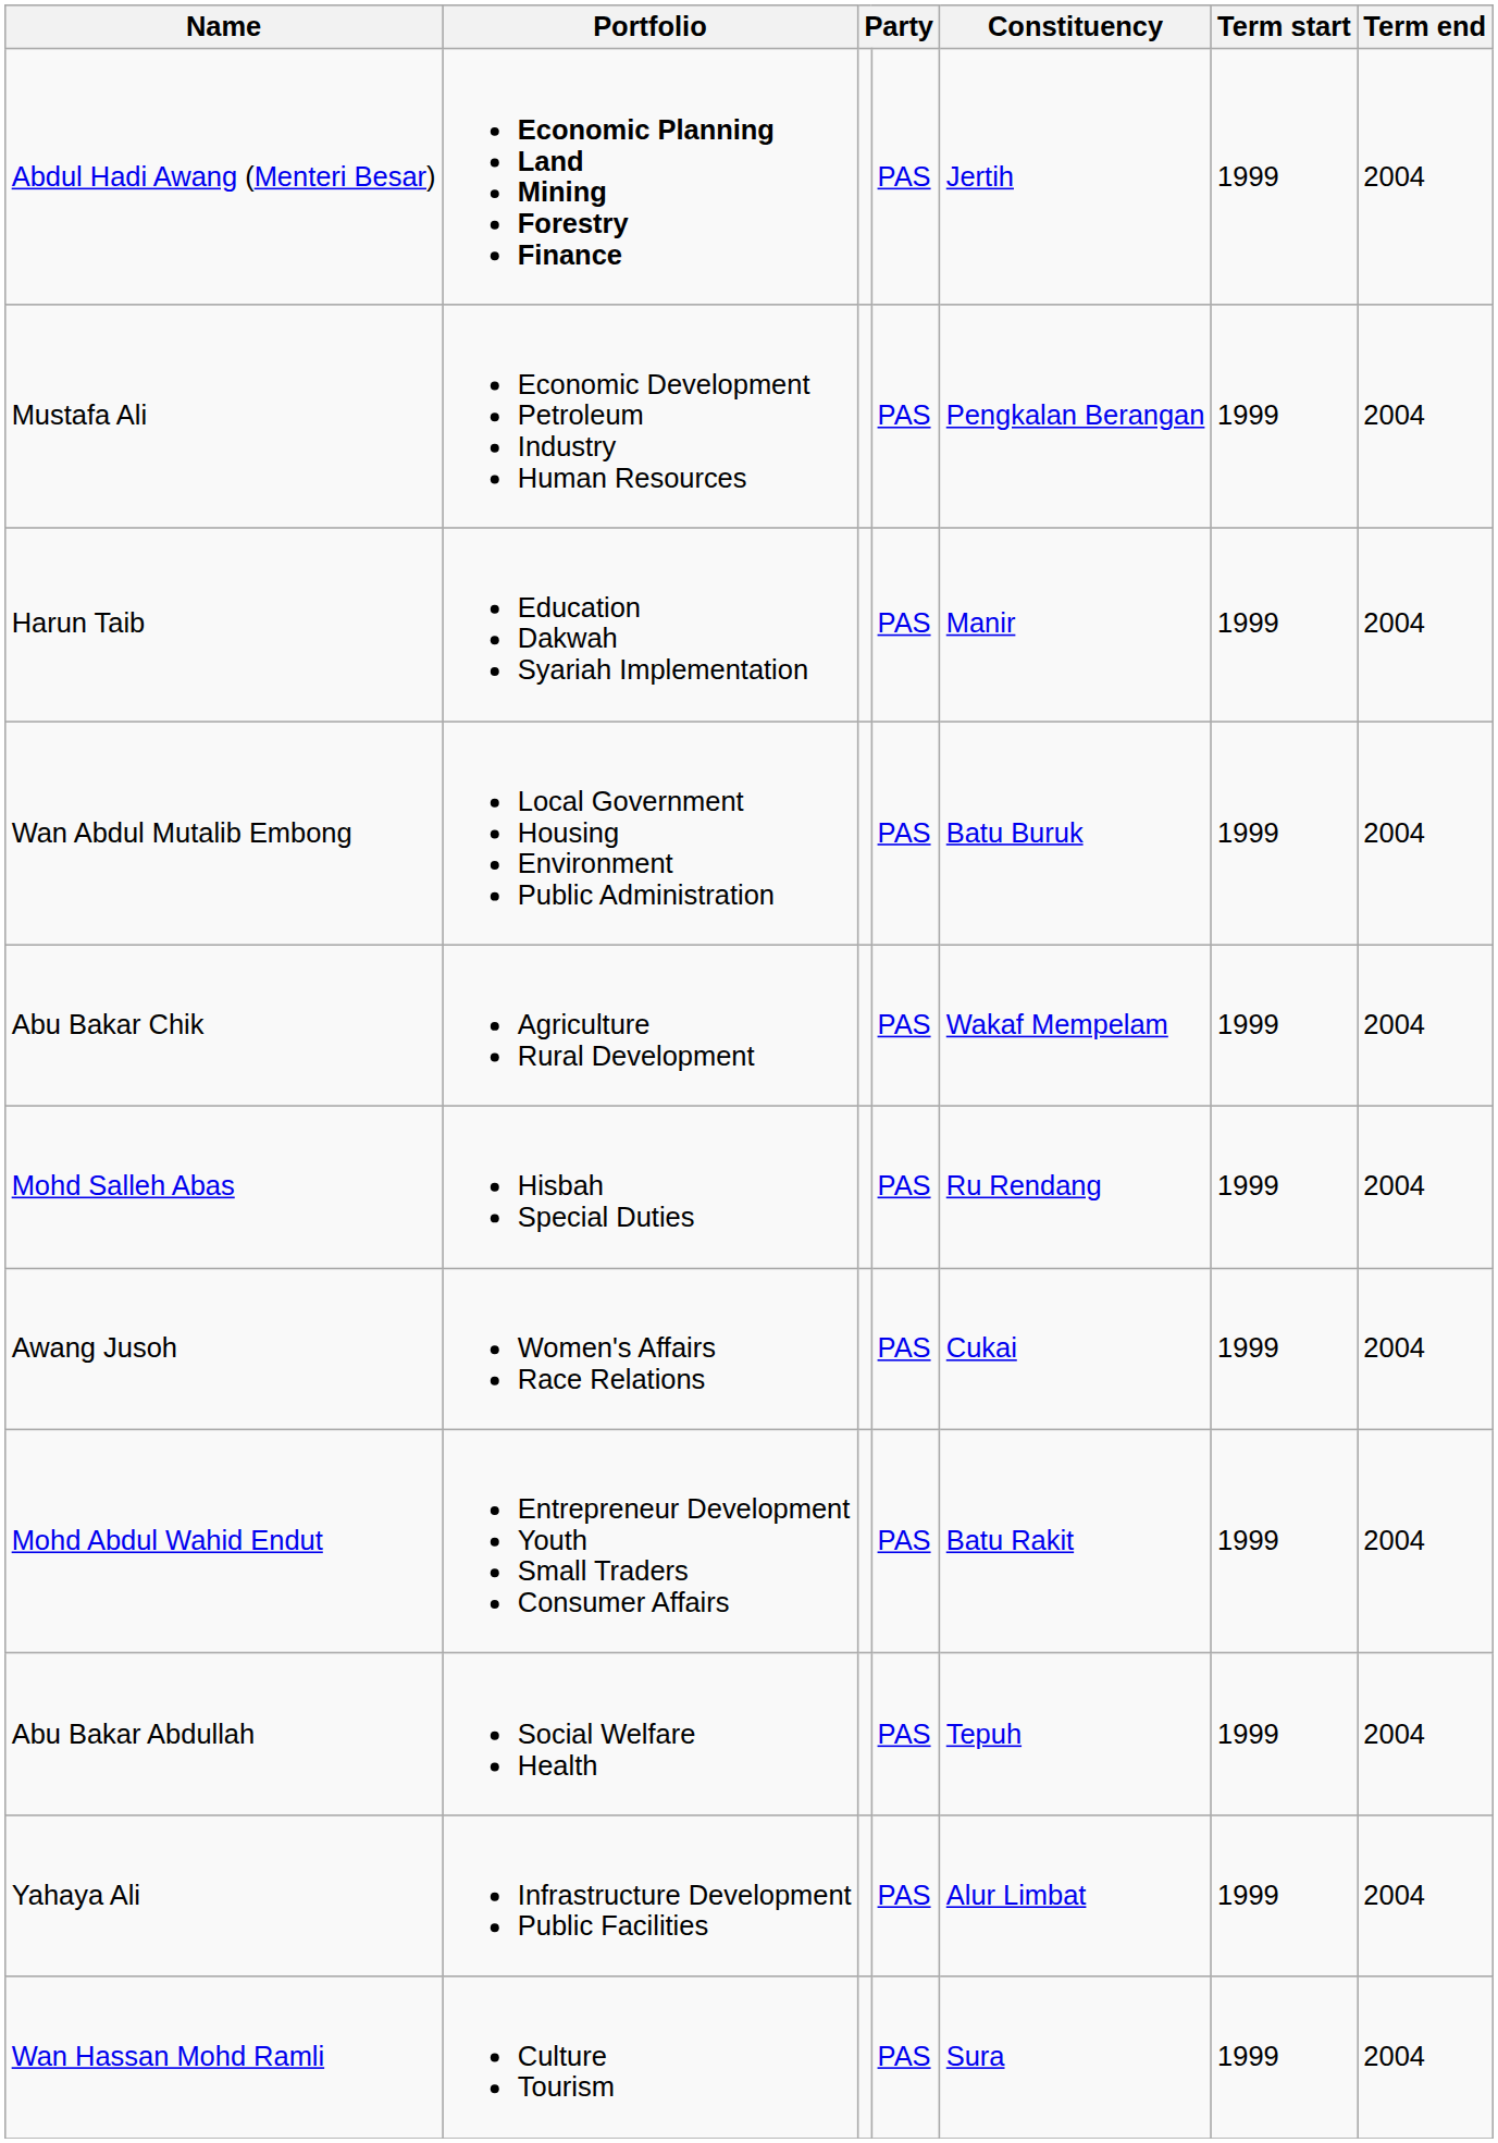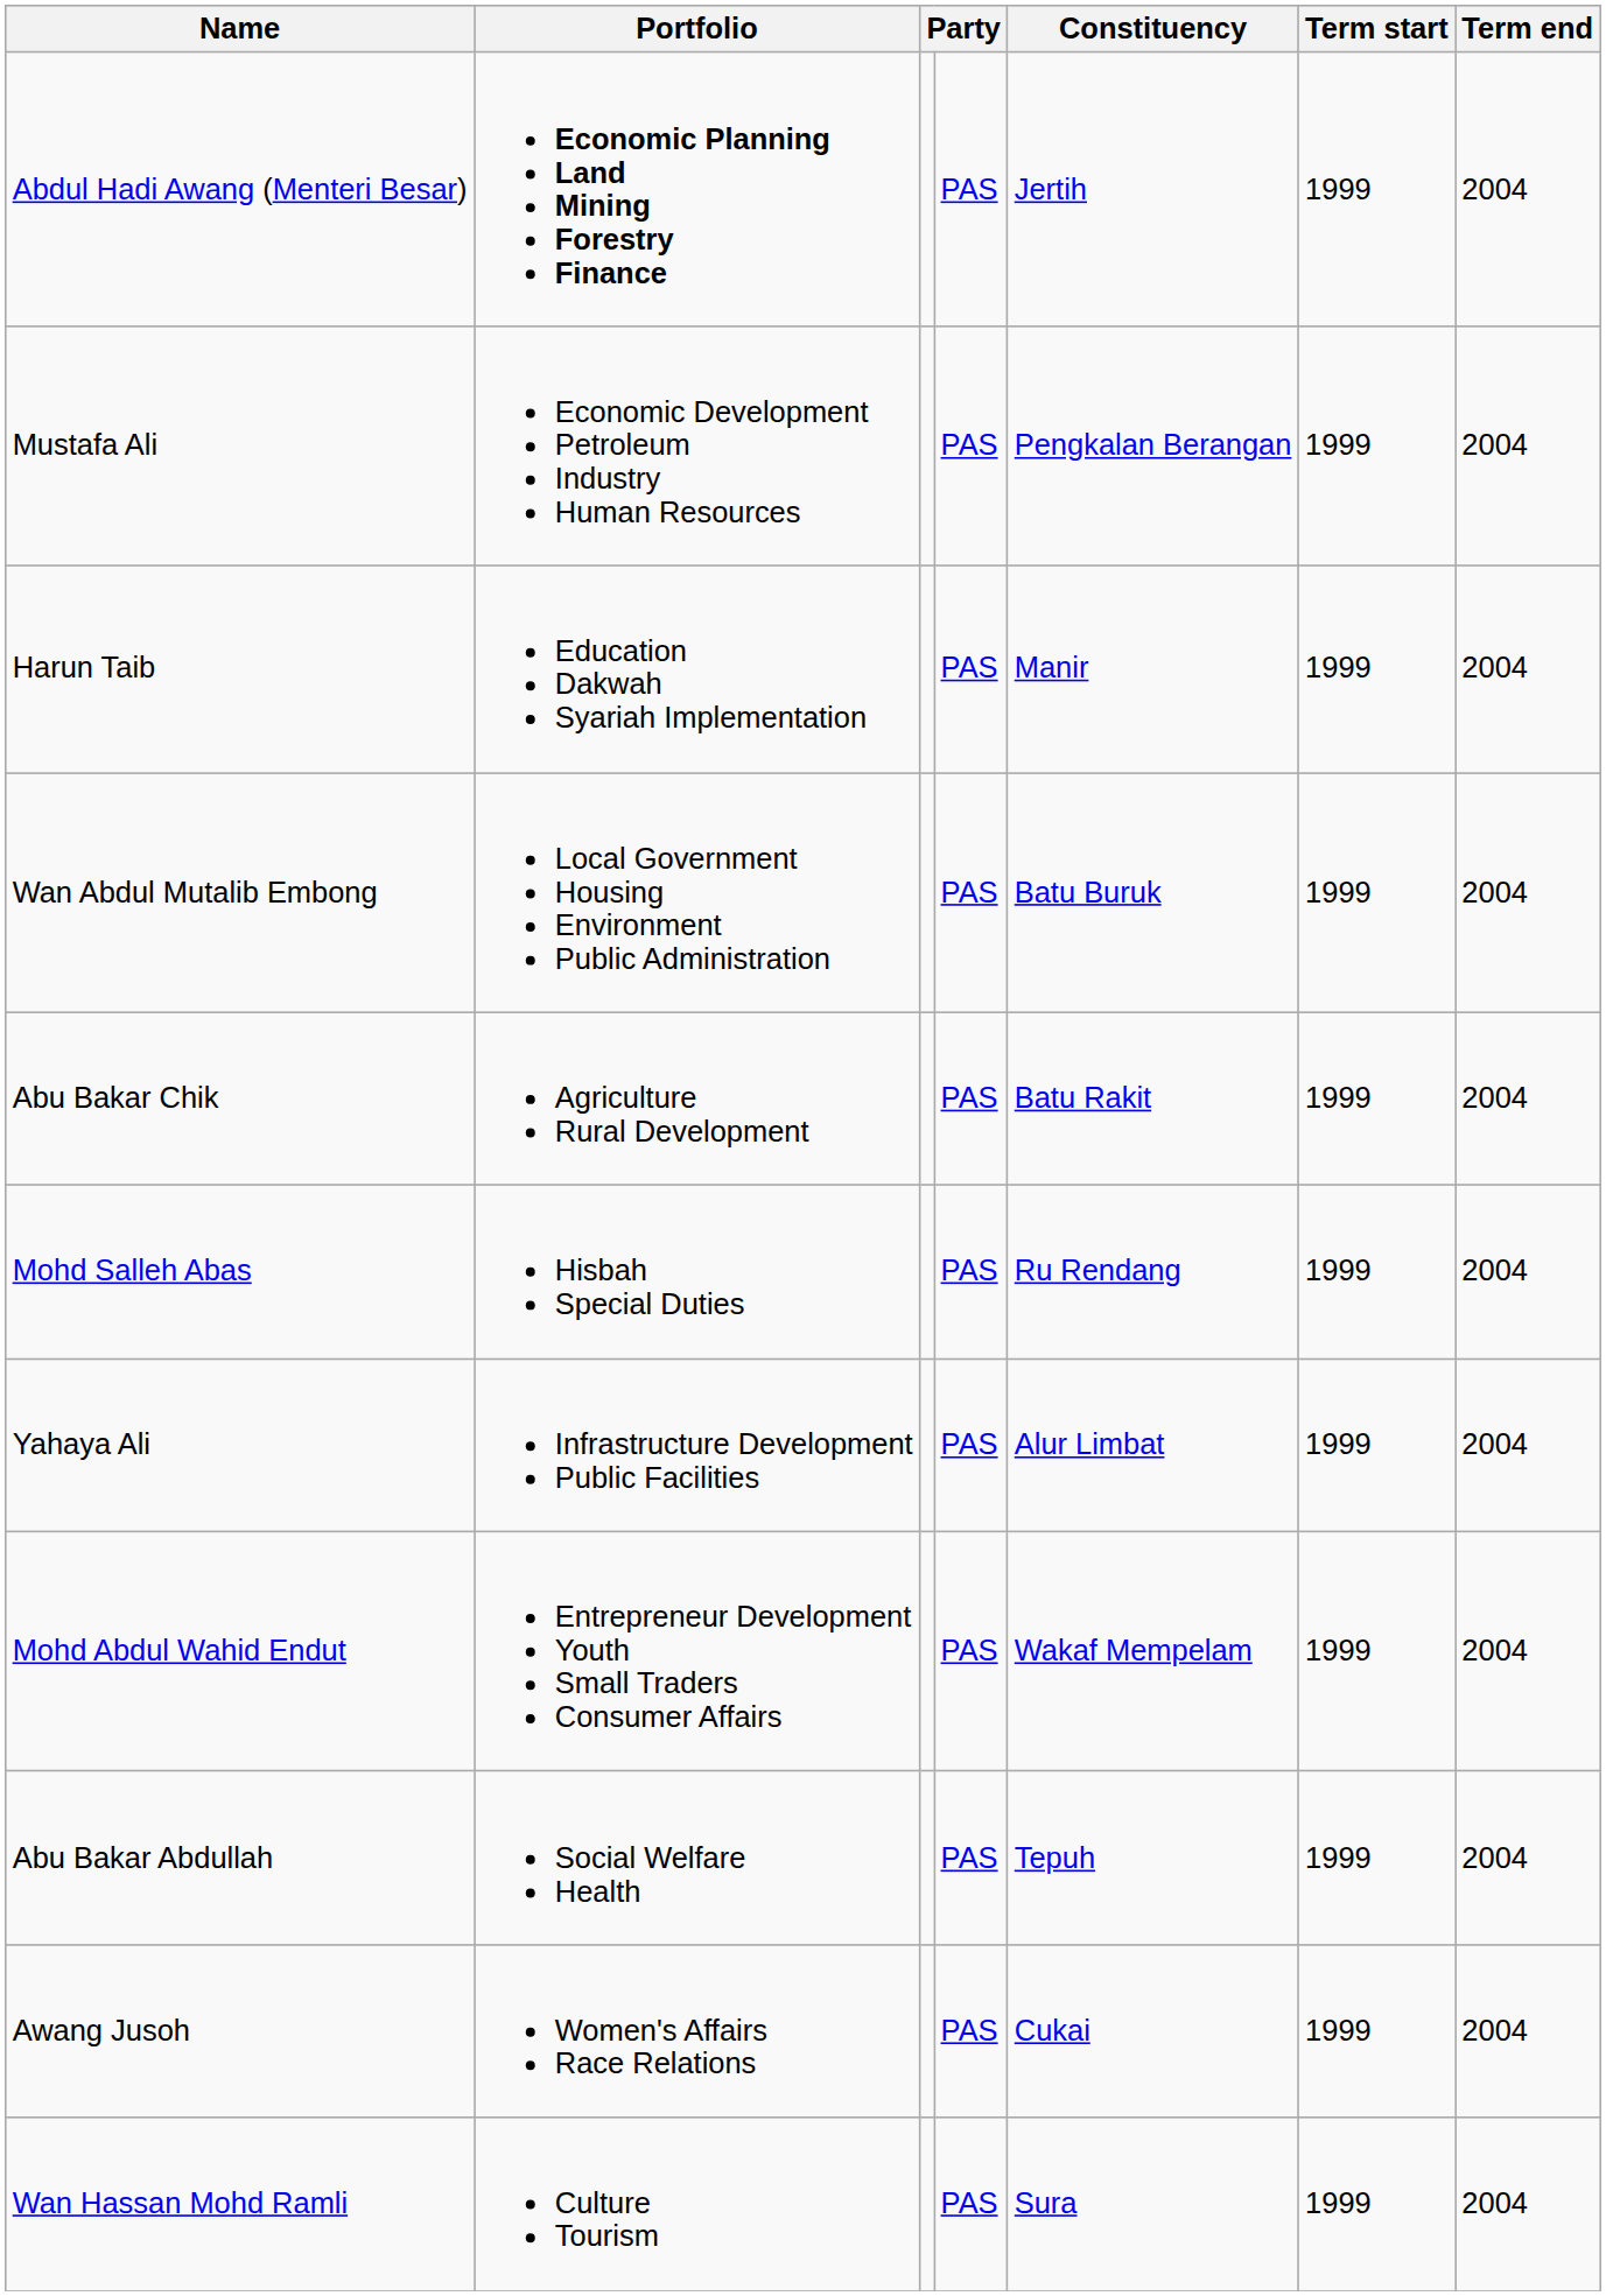Abu Bakar Chik | Constituency: Wakaf Mempelam -> Batu Rakit
rows swapped: Yahaya Ali <-> Awang Jusoh
Mohd Abdul Wahid Endut | Constituency: Batu Rakit -> Wakaf Mempelam
